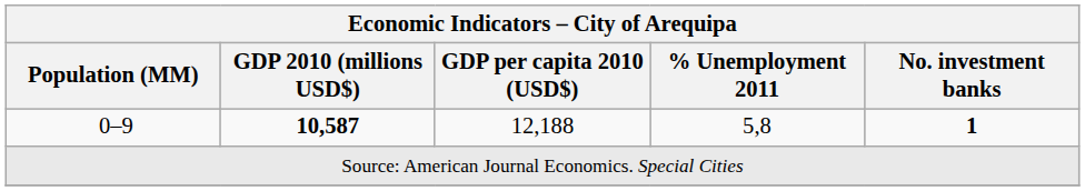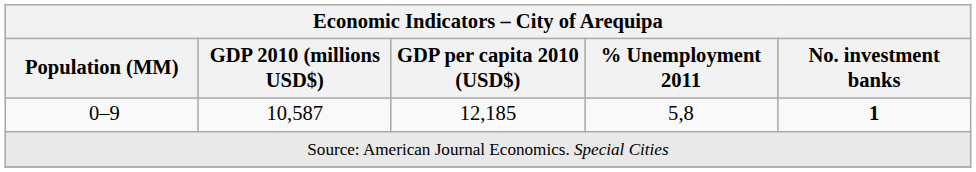0–9 | GDP 2010 (millions USD$): bold -> normal
0–9 | GDP per capita 2010 (USD$): 12,188 -> 12,185
